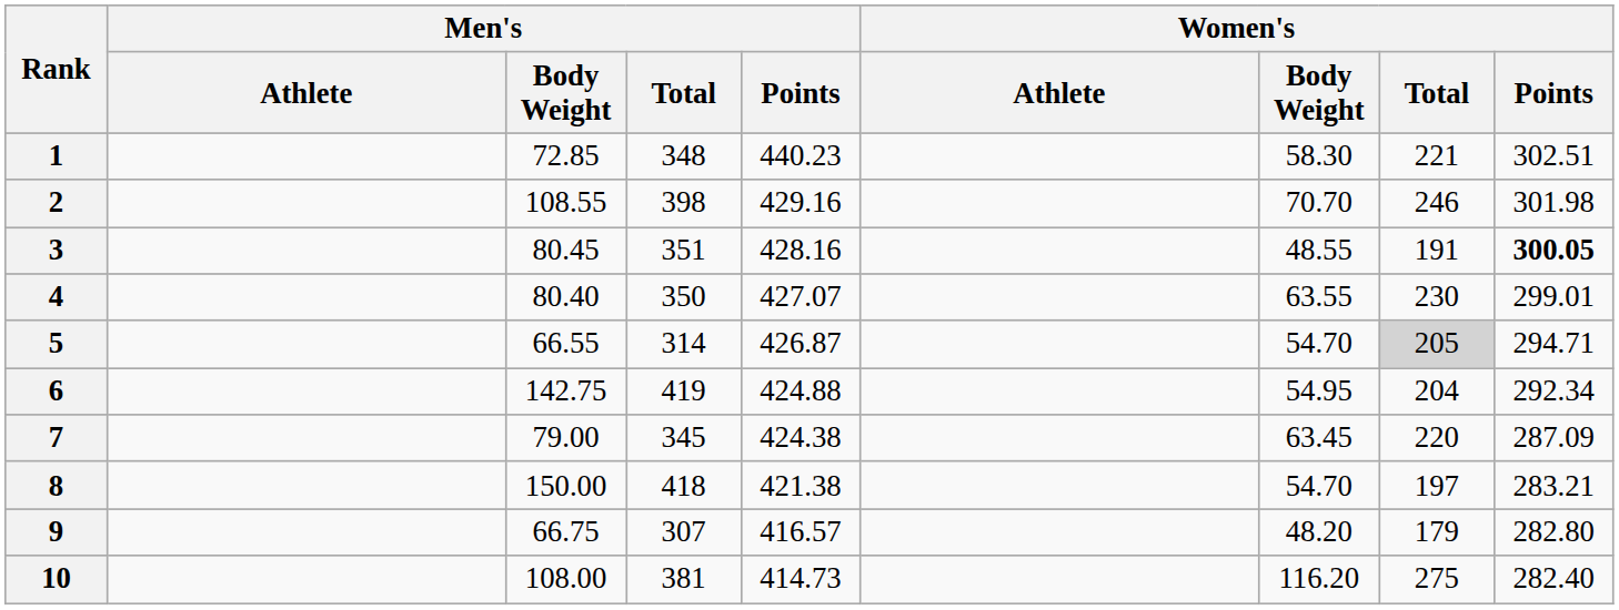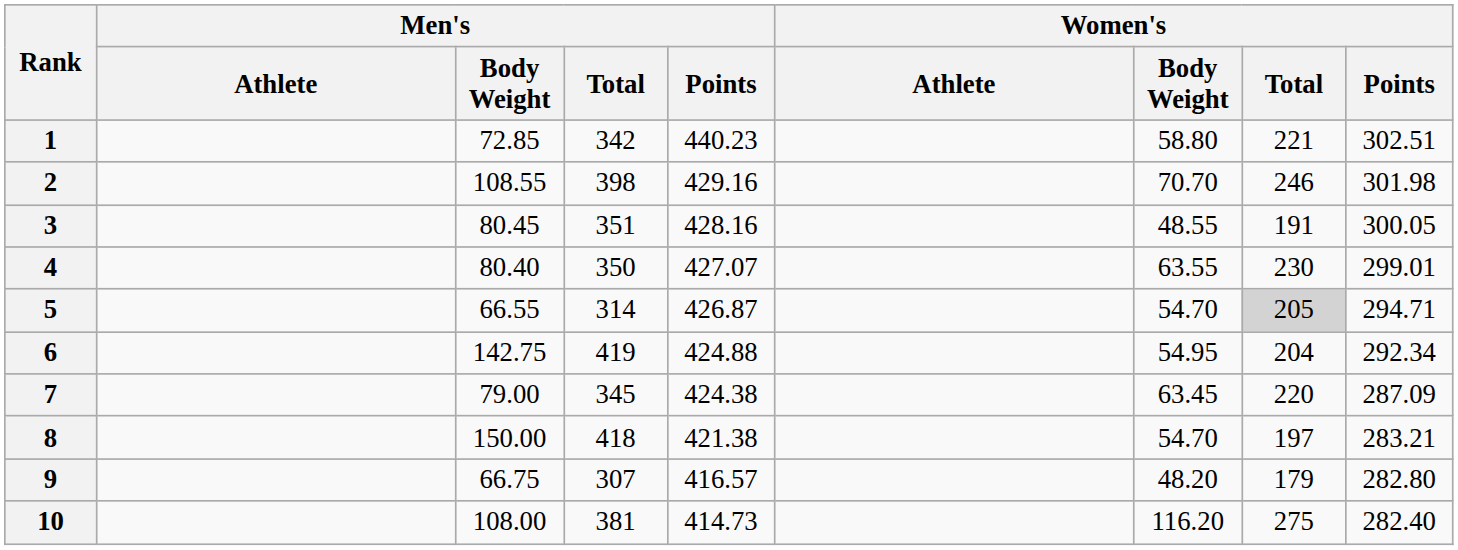1 | Men's / Total: 348 -> 342
1 | Women's / Body Weight: 58.30 -> 58.80
3 | Women's / Points: bold -> normal
